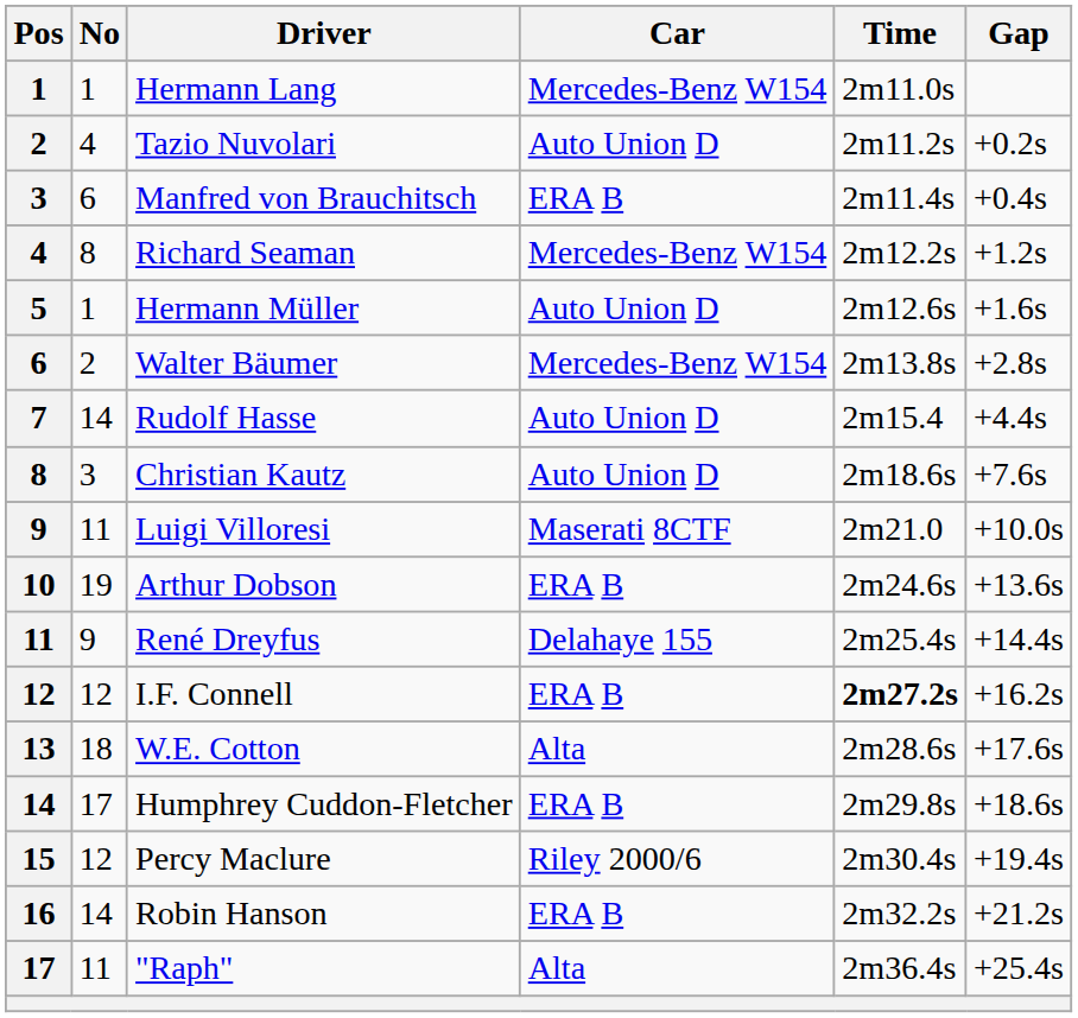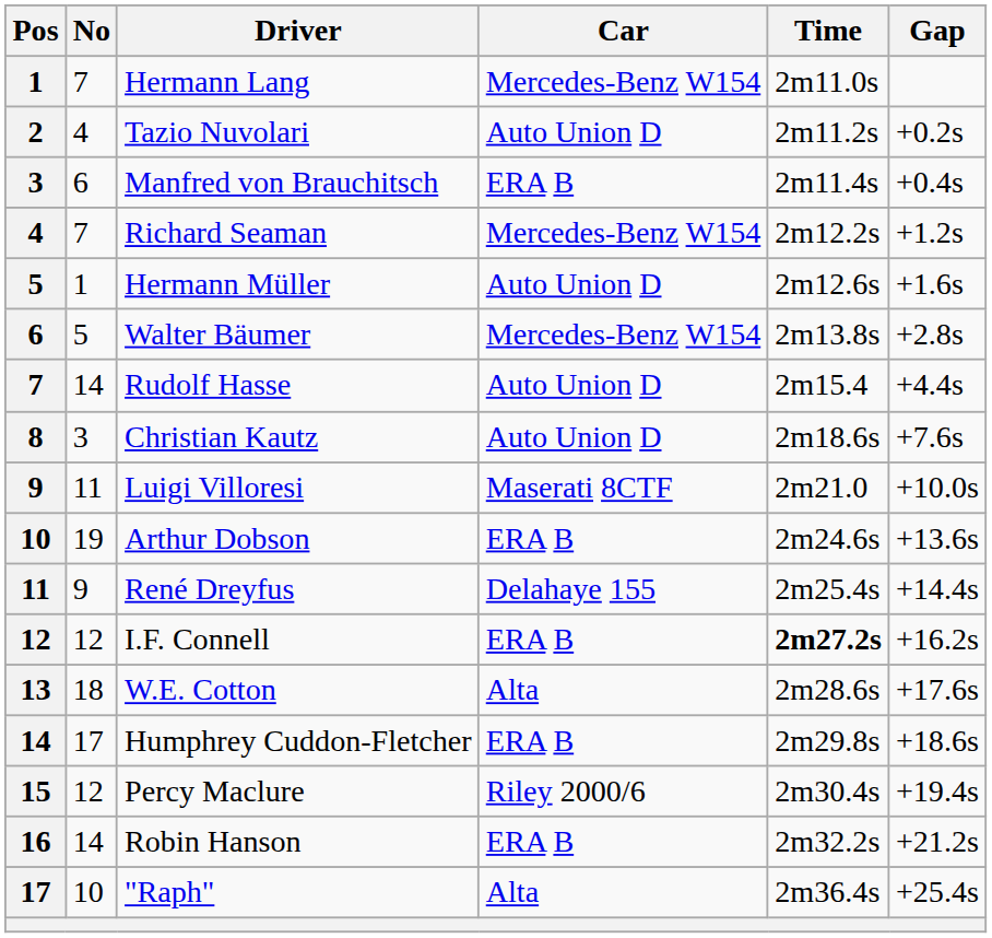Hermann Lang | No: 1 -> 7
Richard Seaman | No: 8 -> 7
Walter Bäumer | No: 2 -> 5
"Raph" | No: 11 -> 10
